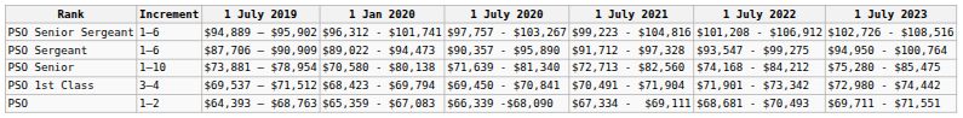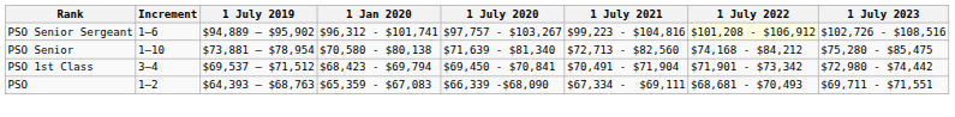PSO Senior Sergeant | 1 July 2022: no background -> lightyellow background
- row: PSO Sergeant | 1–6 | $87,706 – $90,909 | $89,022 - $94,473 | $90,357 - $95,890 | $91,712 - $97,328 | $93,547 - $99,275 | $94,950 - $100,764
